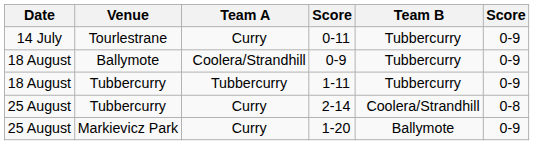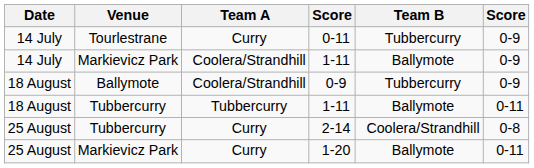+ row: 14 July | Markievicz Park | Coolera/Strandhill | 1-11 | Ballymote | 0-9
Tubbercurry / 1-11 | Team B: Tubbercurry -> Ballymote
Tubbercurry / 1-11 | column 6: 0-9 -> 0-11
1-20 | column 6: 0-9 -> 0-11
